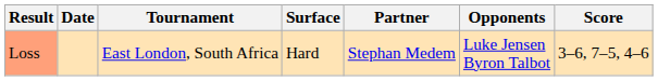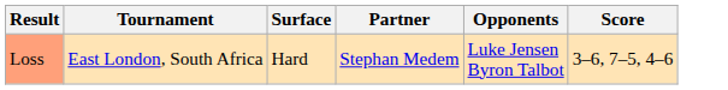- column: Date
